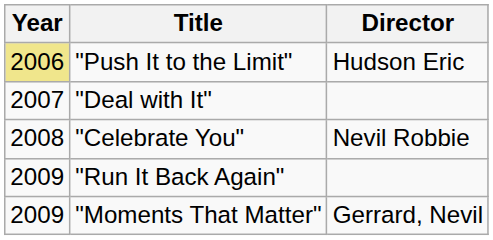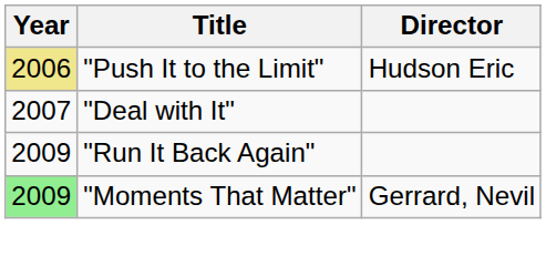- row: 2008 | "Celebrate You" | Nevil Robbie
"Moments That Matter" | Year: no background -> lightgreen background
